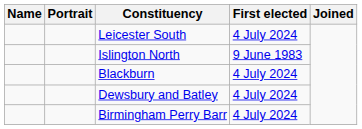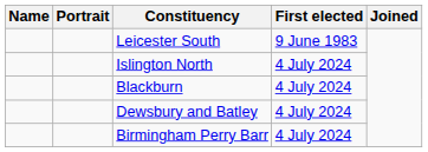Leicester South | First elected: 4 July 2024 -> 9 June 1983
Islington North | First elected: 9 June 1983 -> 4 July 2024
